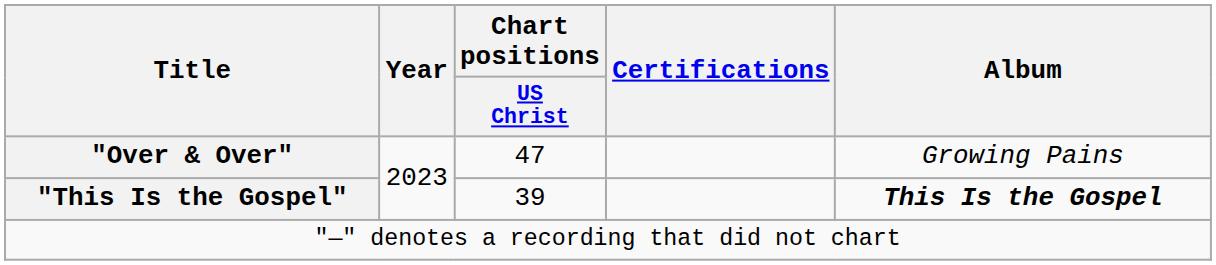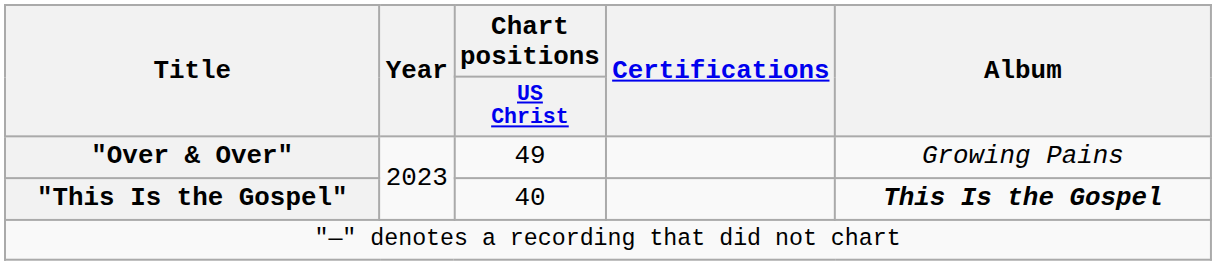"Over & Over" | Chart positions / US Christ: 47 -> 49
"This Is the Gospel" | Chart positions / US Christ: 39 -> 40
